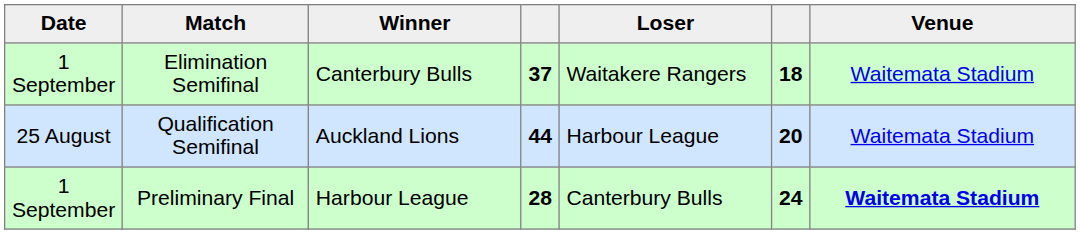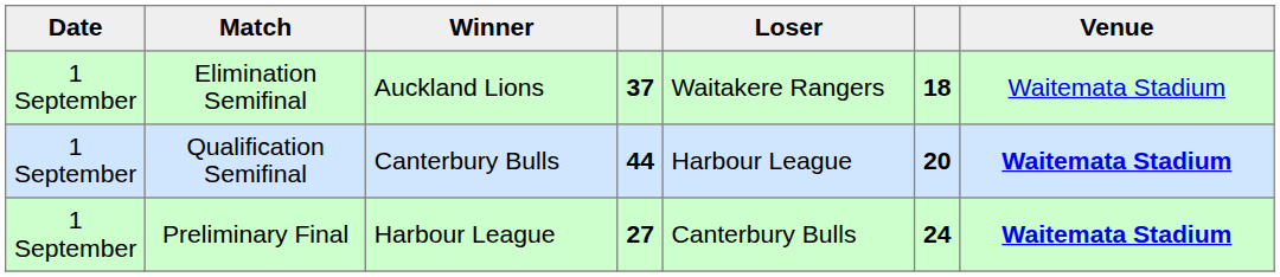Elimination Semifinal | Winner: Canterbury Bulls -> Auckland Lions
Qualification Semifinal | Date: 25 August -> 1 September
Qualification Semifinal | Winner: Auckland Lions -> Canterbury Bulls
Qualification Semifinal | Venue: normal -> bold
Preliminary Final | column 4: 28 -> 27
